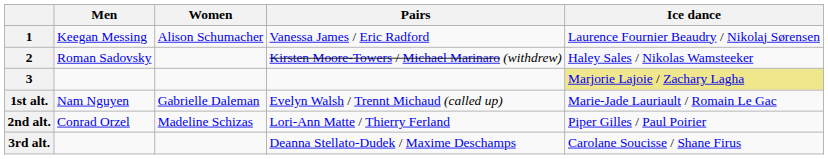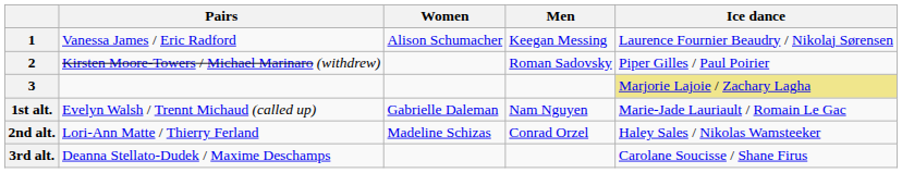columns swapped: Men <-> Pairs
2 | Ice dance: Haley Sales / Nikolas Wamsteeker -> Piper Gilles / Paul Poirier
2nd alt. | Ice dance: Piper Gilles / Paul Poirier -> Haley Sales / Nikolas Wamsteeker
